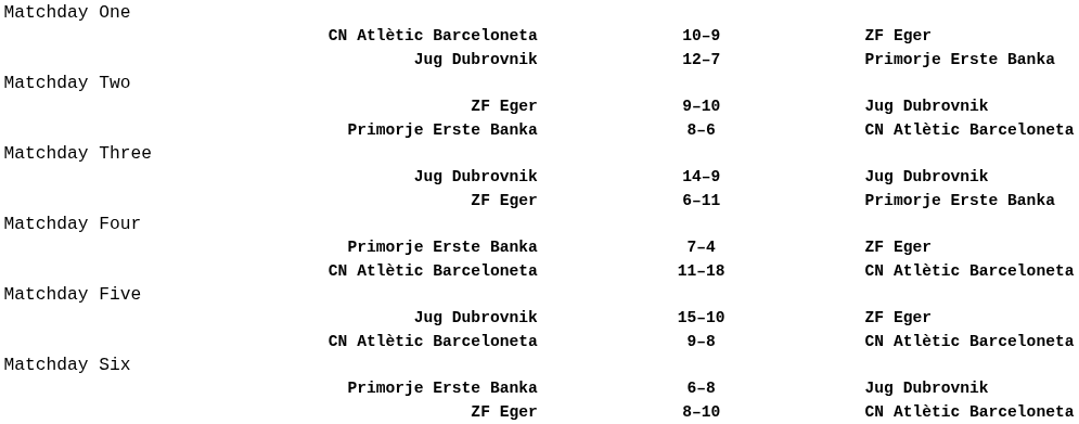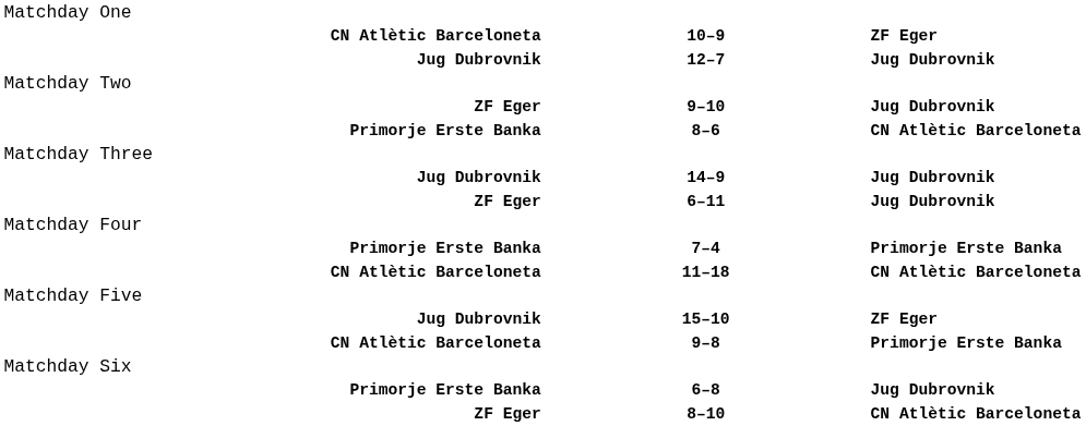12–7 | column 3: Primorje Erste Banka -> Jug Dubrovnik
6–11 | column 3: Primorje Erste Banka -> Jug Dubrovnik
7–4 | column 3: ZF Eger -> Primorje Erste Banka
9–8 | column 3: CN Atlètic Barceloneta -> Primorje Erste Banka
